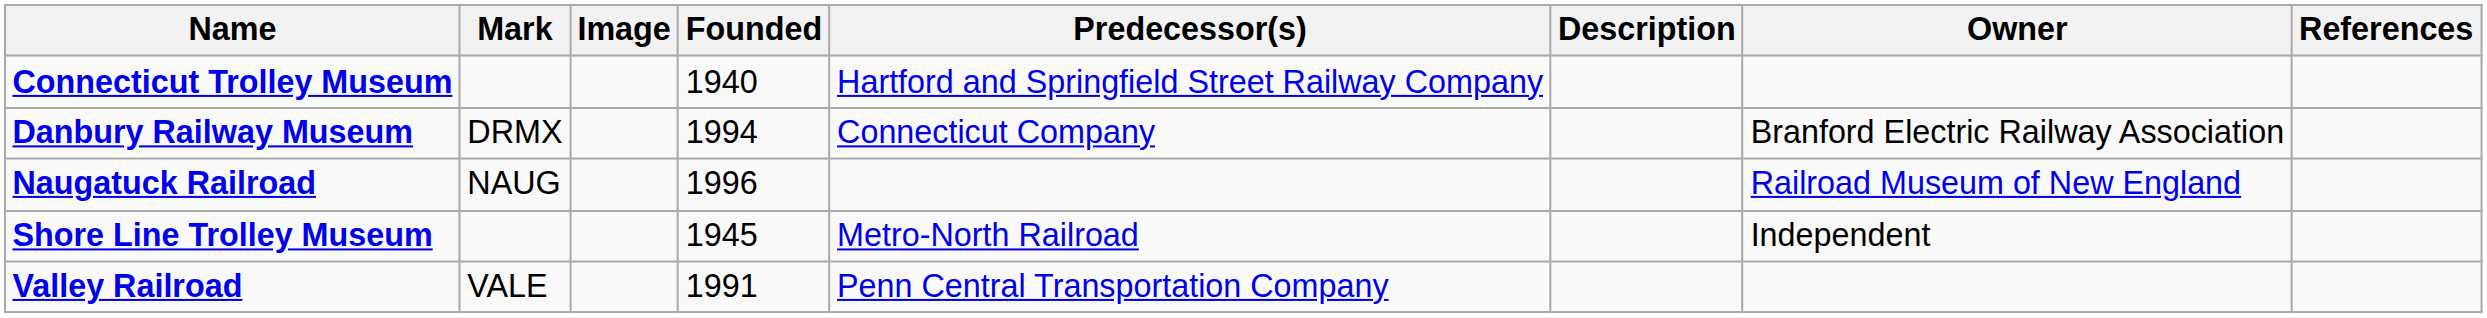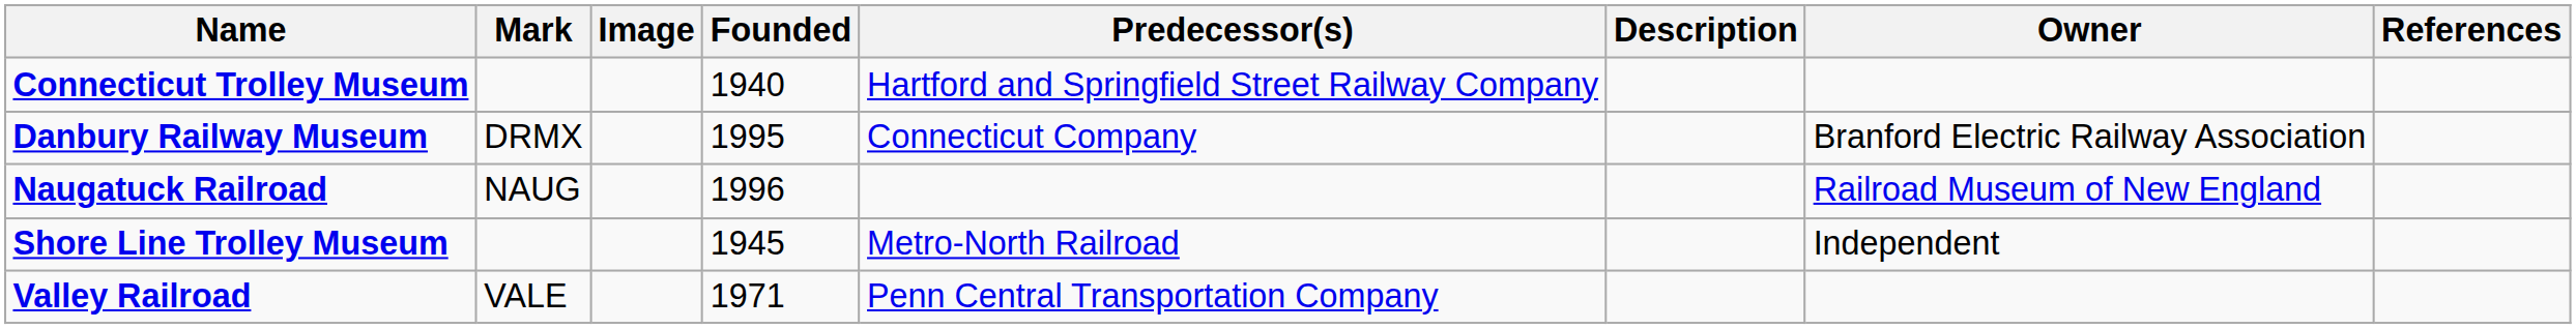Danbury Railway Museum | Founded: 1994 -> 1995
Valley Railroad | Founded: 1991 -> 1971
